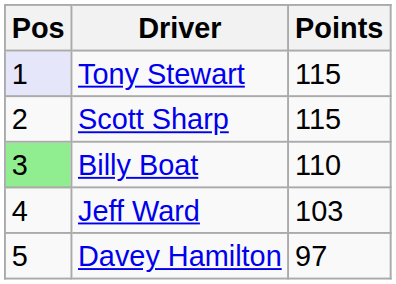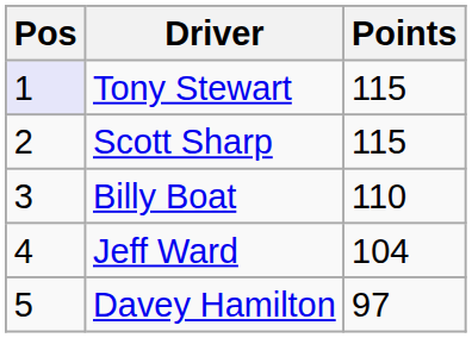Billy Boat | Pos: lightgreen background -> no background
Jeff Ward | Points: 103 -> 104
